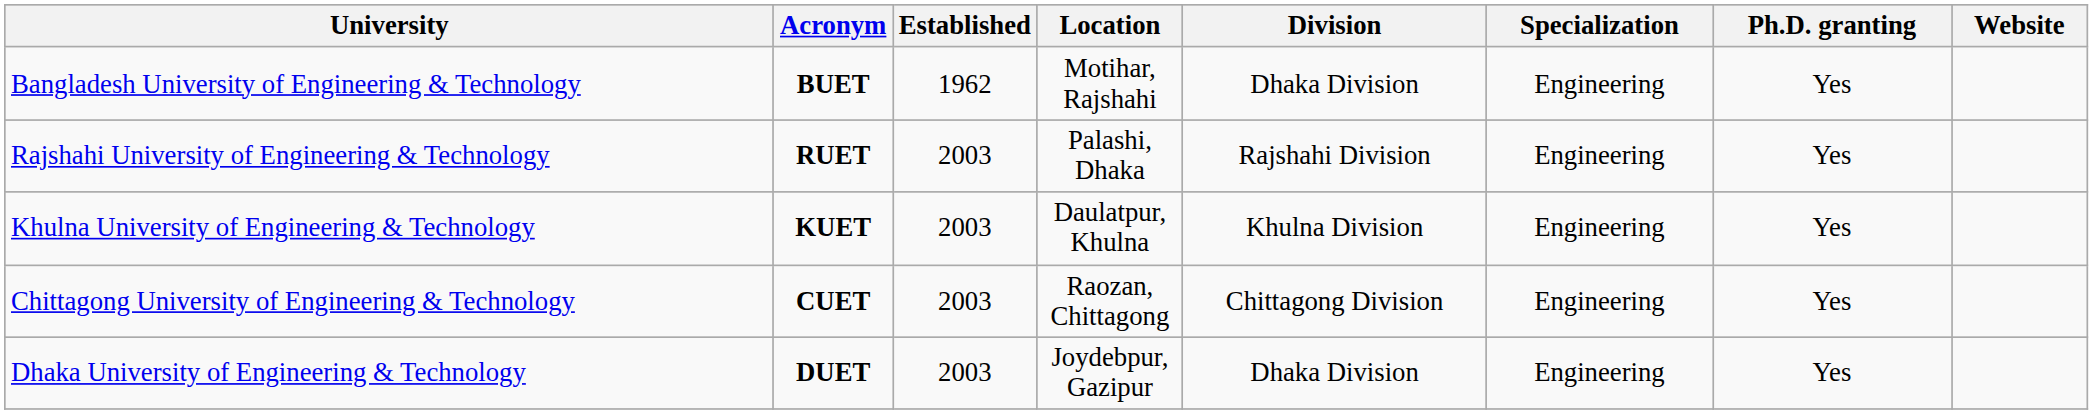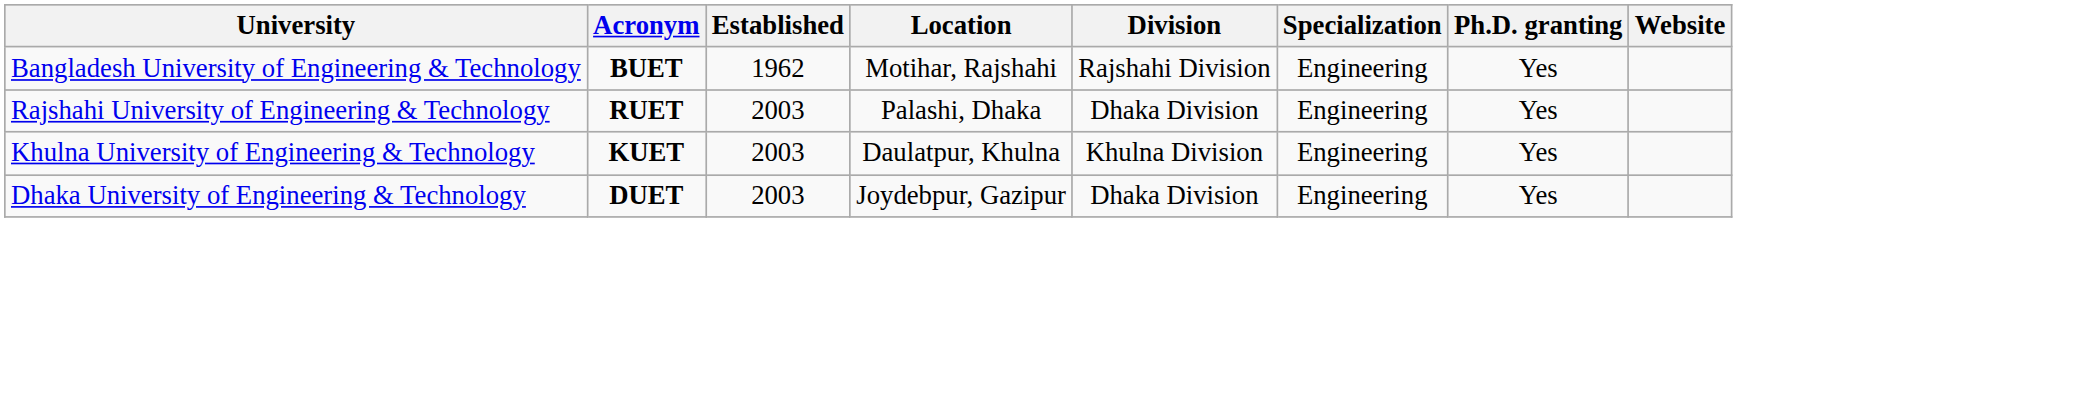Bangladesh University of Engineering & Technology | Division: Dhaka Division -> Rajshahi Division
Rajshahi University of Engineering & Technology | Division: Rajshahi Division -> Dhaka Division
- row: Chittagong University of Engineering & Technology | CUET | 2003 | Raozan, Chittagong | Chittagong Division | Engineering | Yes
